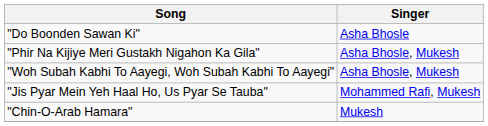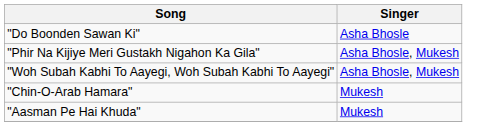- row: "Jis Pyar Mein Yeh Haal Ho, Us Pyar Se Tauba" | Mohammed Rafi, Mukesh
+ row: "Aasman Pe Hai Khuda" | Mukesh
